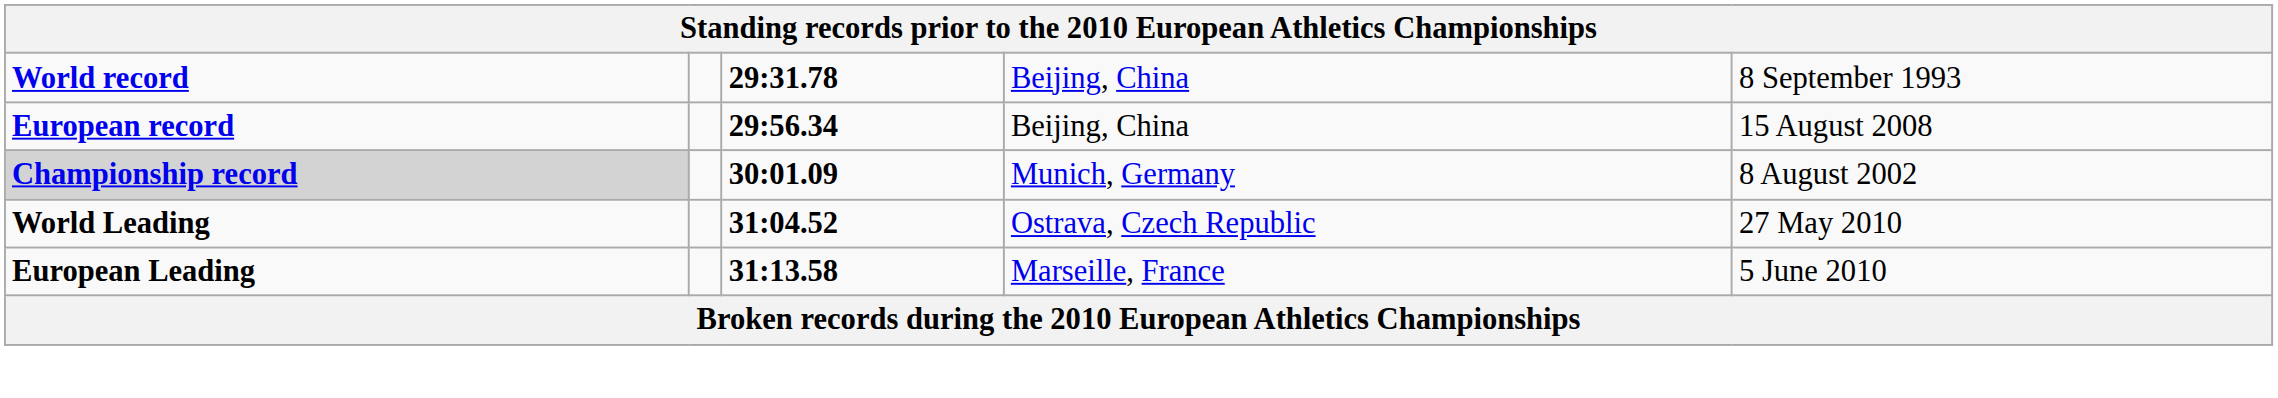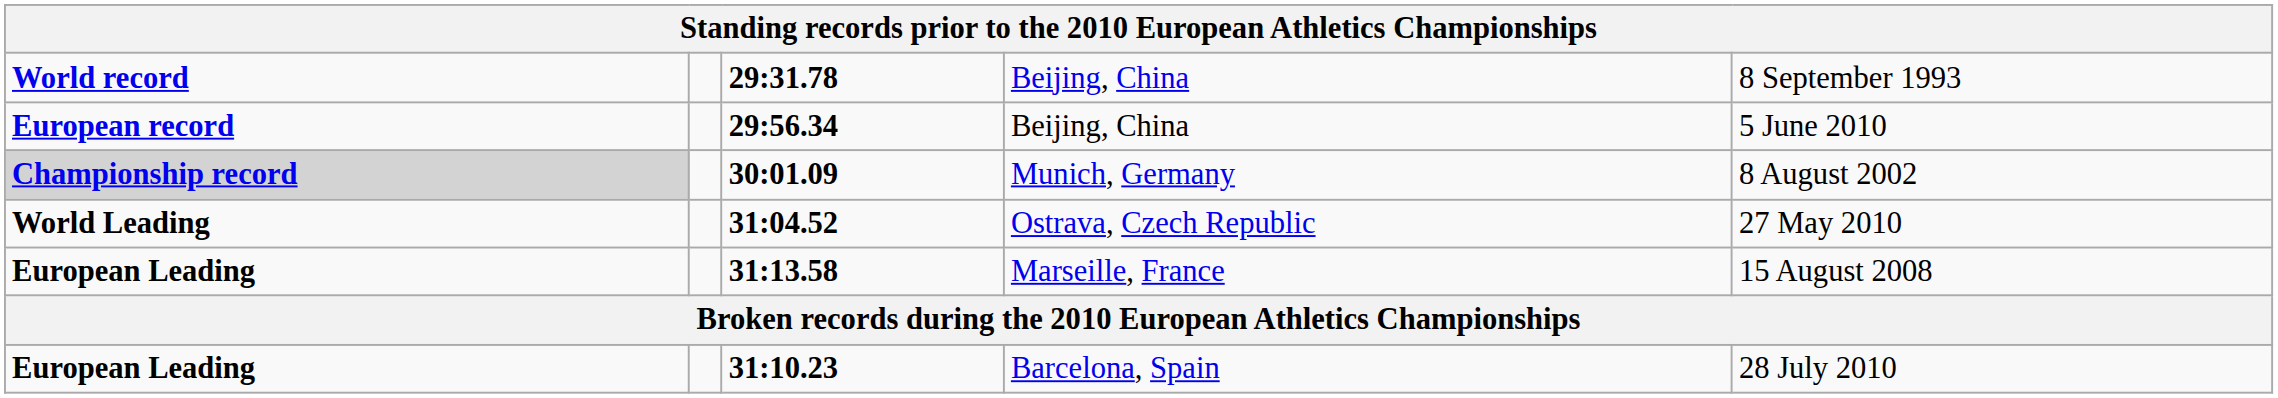29:56.34 | column 5: 15 August 2008 -> 5 June 2010
31:13.58 | column 5: 5 June 2010 -> 15 August 2008
+ row: European Leading | 31:10.23 | Barcelona, Spain | 28 July 2010
